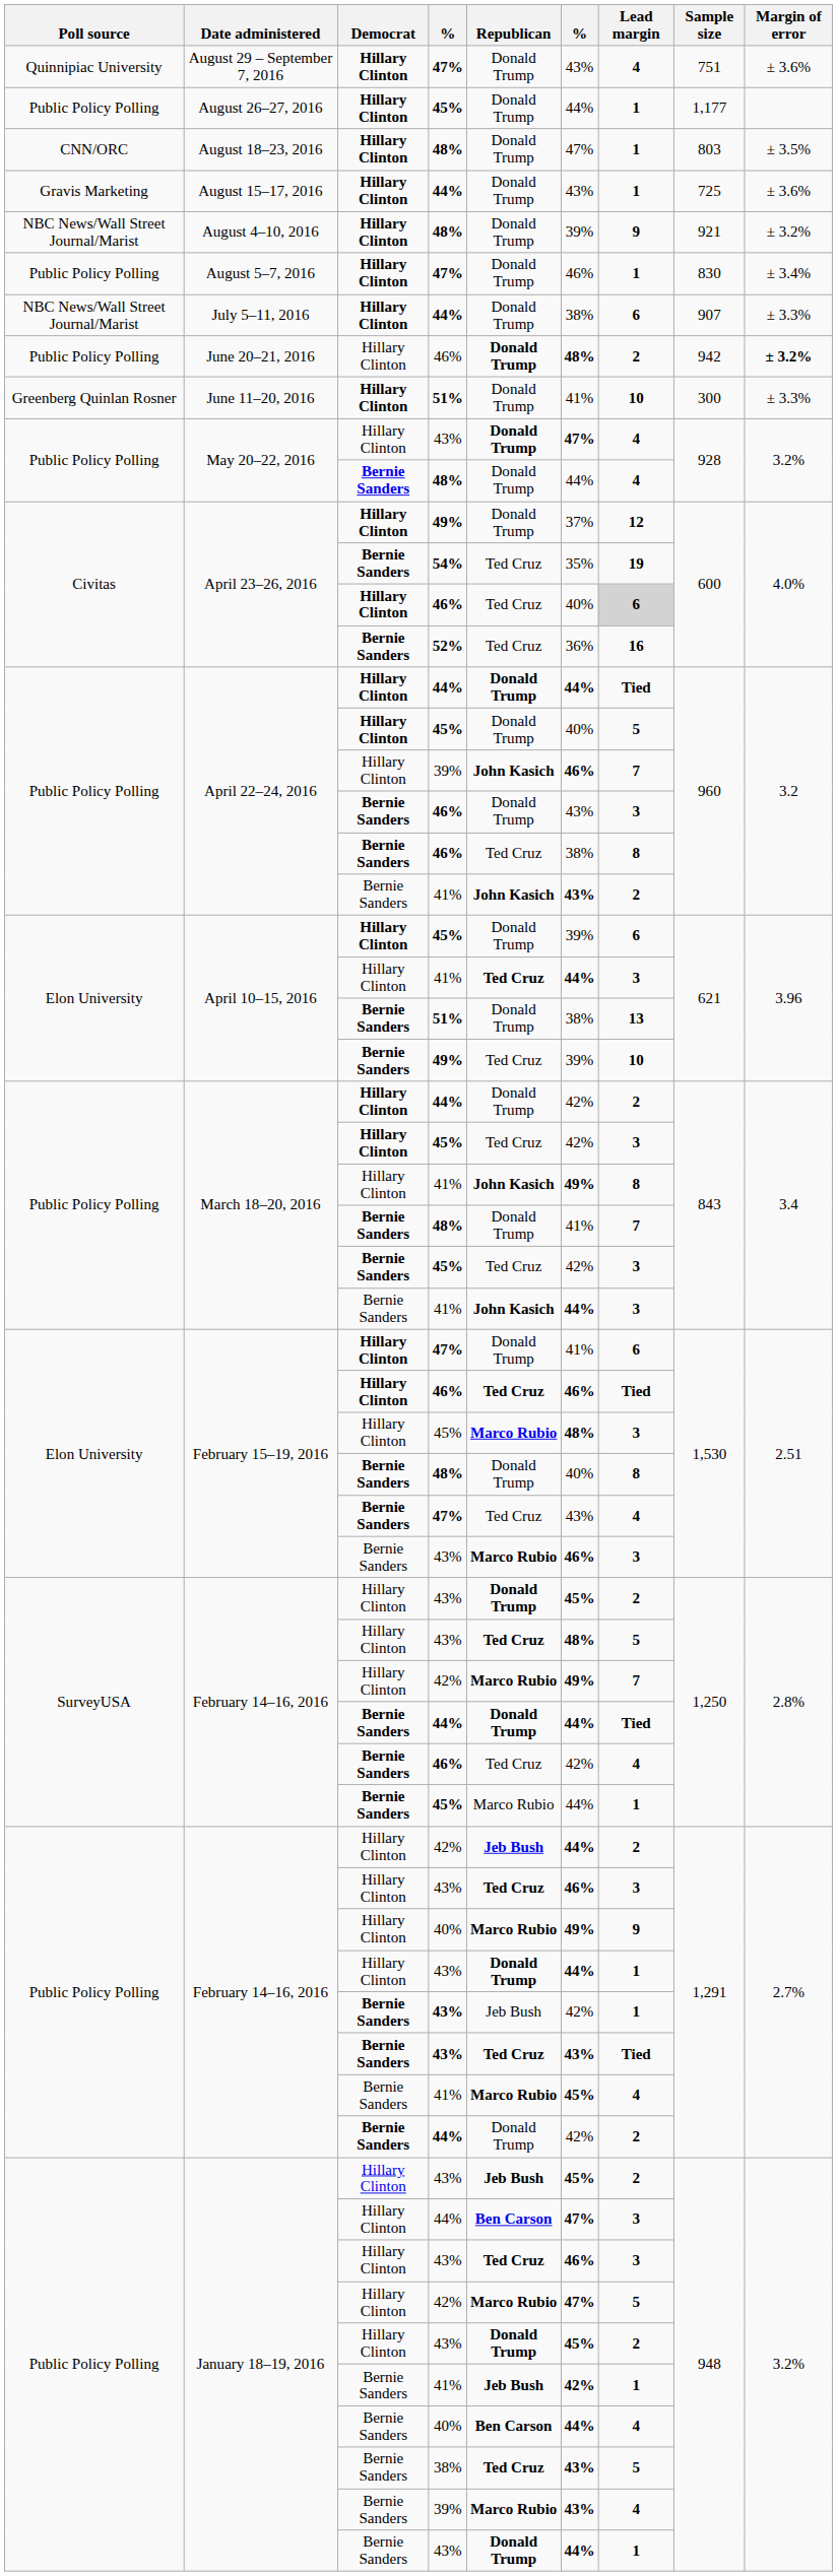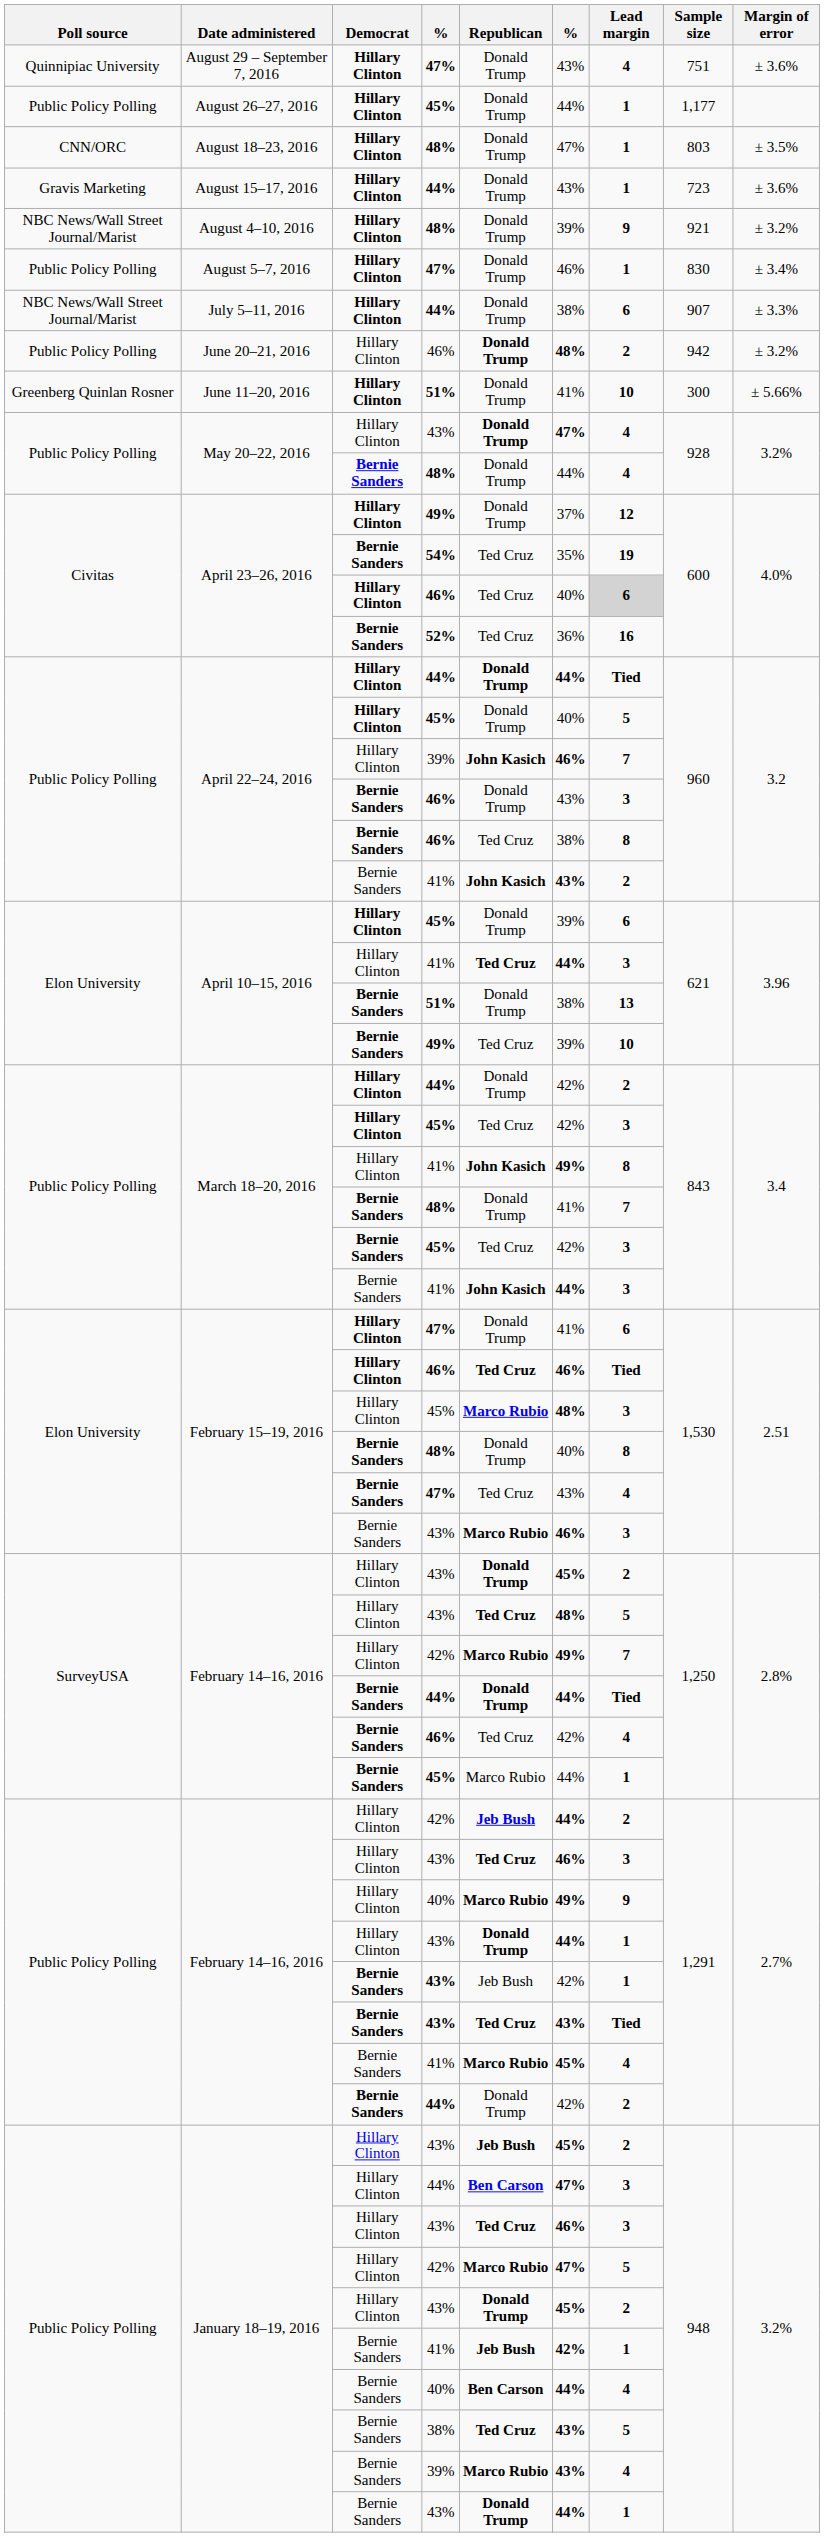August 15–17, 2016 | Sample size: 725 -> 723
June 20–21, 2016 | Margin of error: bold -> normal
June 11–20, 2016 | Margin of error: ± 3.3% -> ± 5.66%
